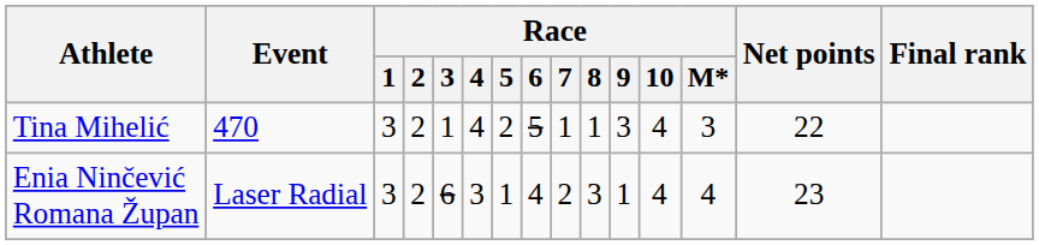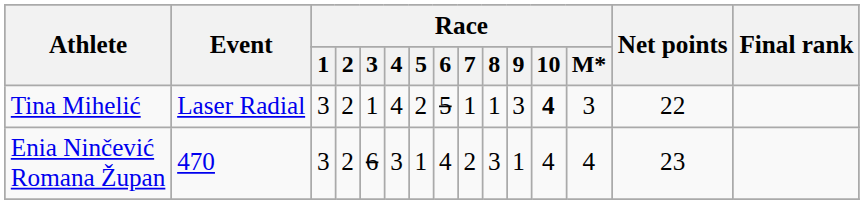Tina Mihelić | Event: 470 -> Laser Radial
Tina Mihelić | Race / 10: normal -> bold
Enia Ninčević Romana Župan | Event: Laser Radial -> 470
